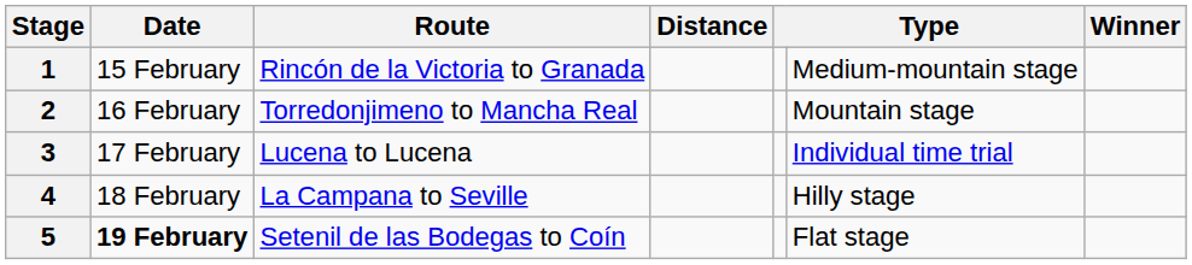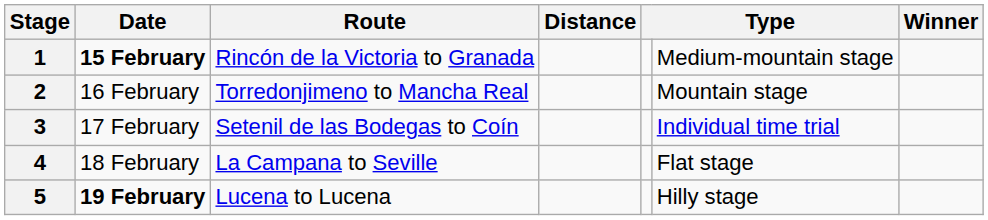1 | Date: normal -> bold
3 | Route: Lucena to Lucena -> Setenil de las Bodegas to Coín
4 | column 6: Hilly stage -> Flat stage
5 | Route: Setenil de las Bodegas to Coín -> Lucena to Lucena
5 | column 6: Flat stage -> Hilly stage
